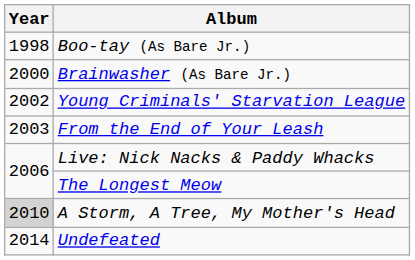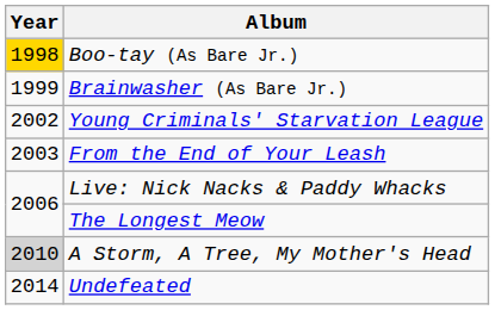Boo-tay (As Bare Jr.) | Year: no background -> gold background
Brainwasher (As Bare Jr.) | Year: 2000 -> 1999
